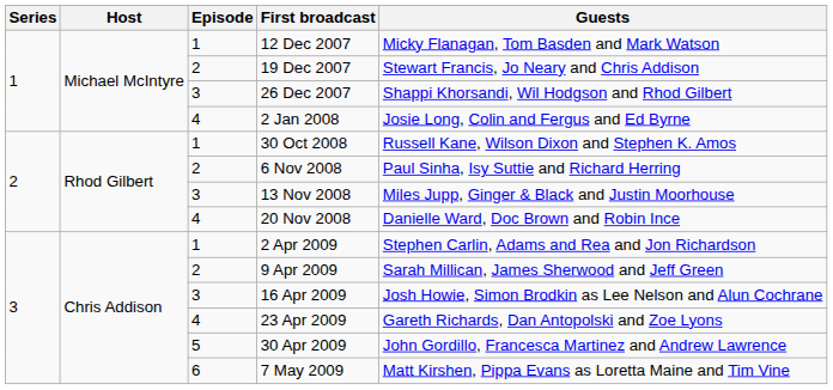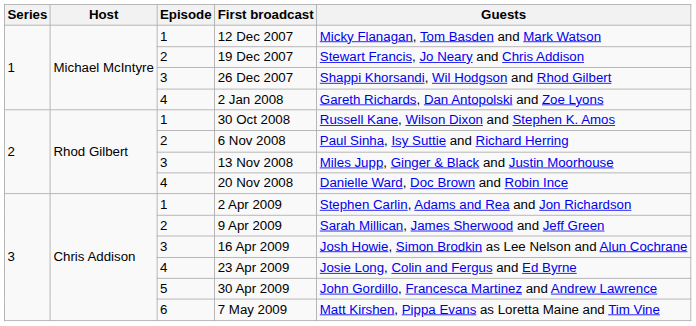2 Jan 2008 | Guests: Josie Long, Colin and Fergus and Ed Byrne -> Gareth Richards, Dan Antopolski and Zoe Lyons
23 Apr 2009 | Guests: Gareth Richards, Dan Antopolski and Zoe Lyons -> Josie Long, Colin and Fergus and Ed Byrne
